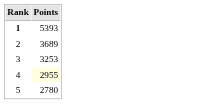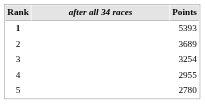+ column: after all 34 races
3 | Points: 3253 -> 3254
4 | Points: lightyellow background -> no background
